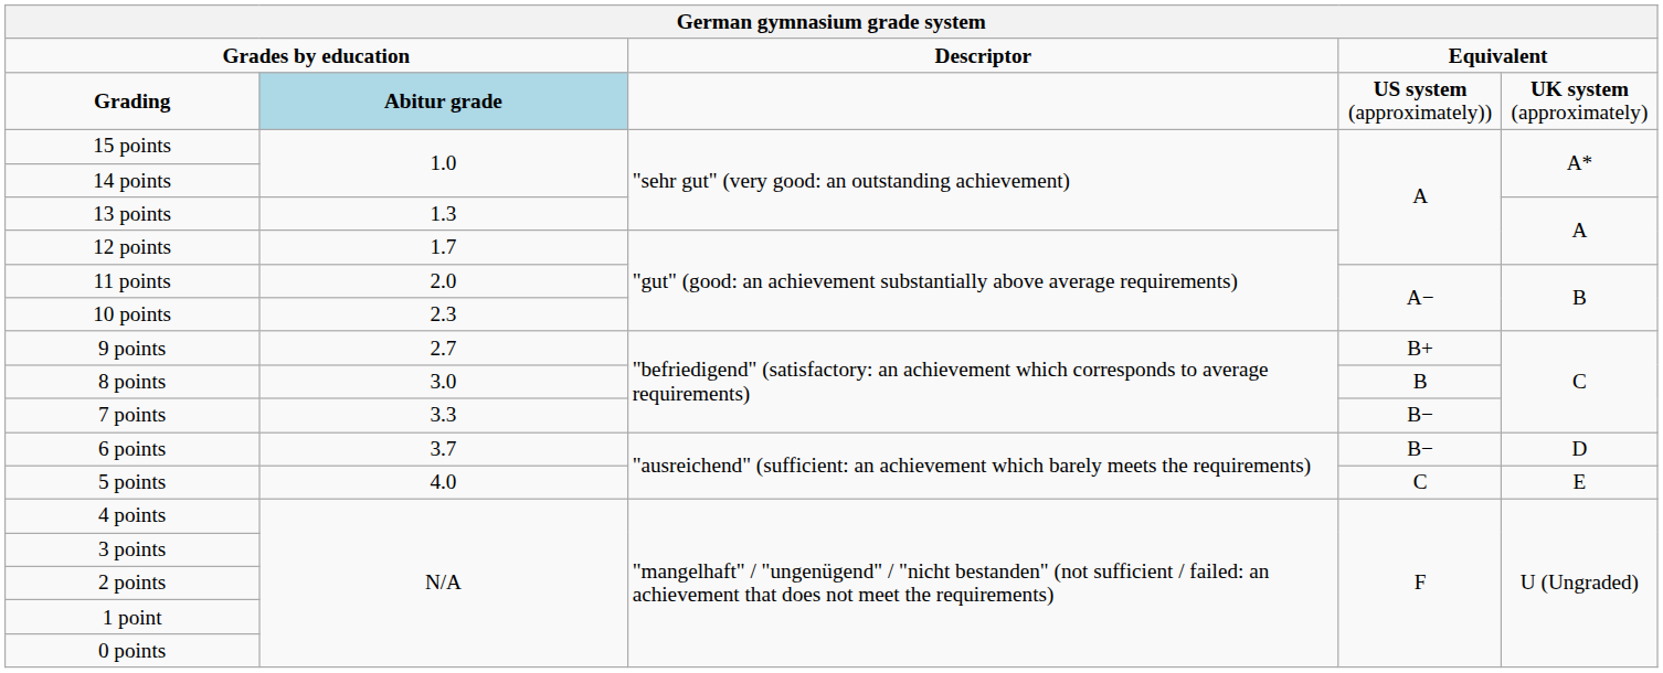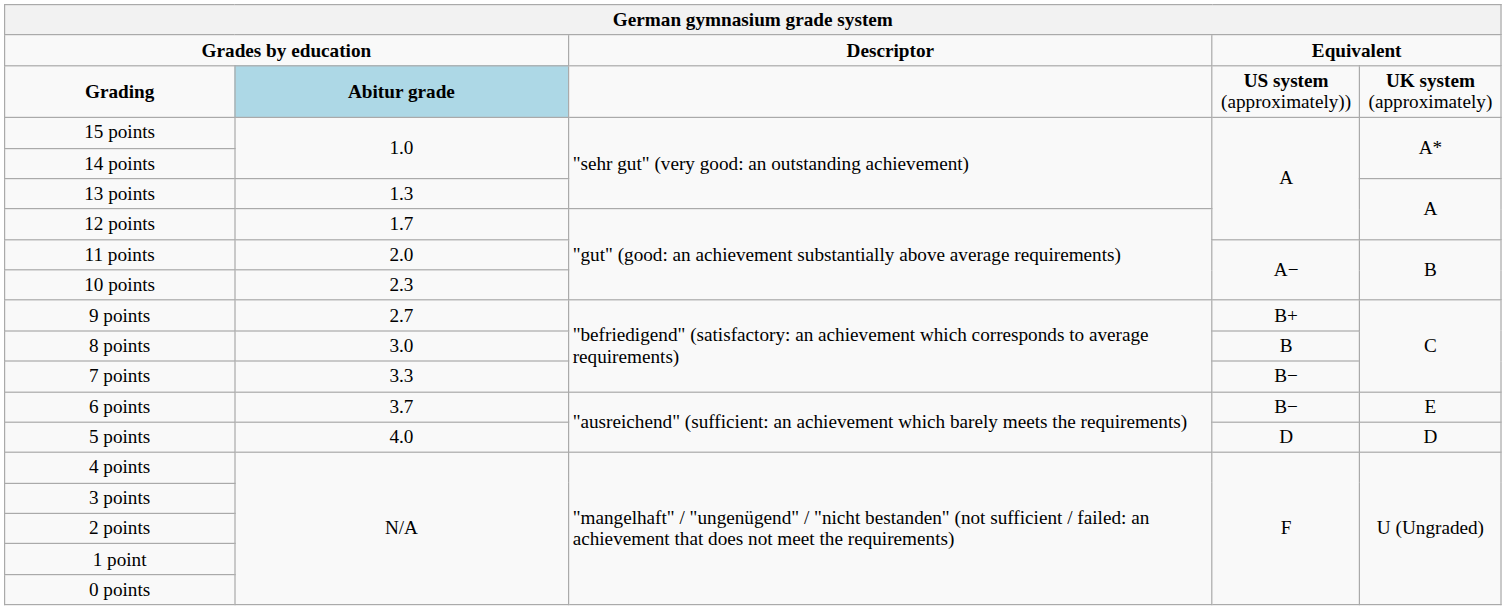6 points | column 5: D -> E
5 points | column 4: C -> D
5 points | column 5: E -> D
